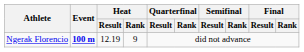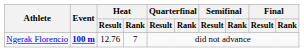Ngerak Florencio | Heat / Result: 12.19 -> 12.76
Ngerak Florencio | Heat / Rank: 9 -> 7
